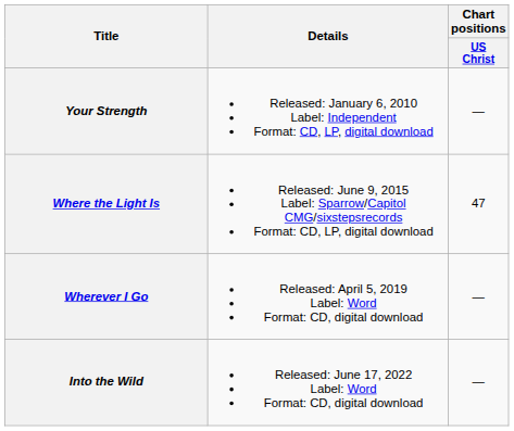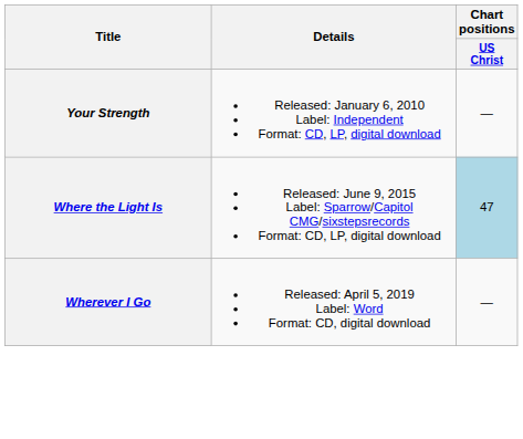Where the Light Is | Chart positions / US Christ: no background -> lightblue background
- row: Into the Wild | Released: June 17, 2022 Label: Word Format: CD, digital download | —
